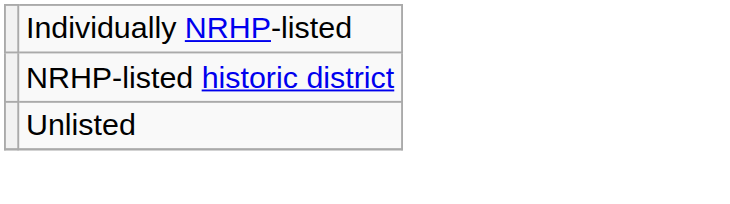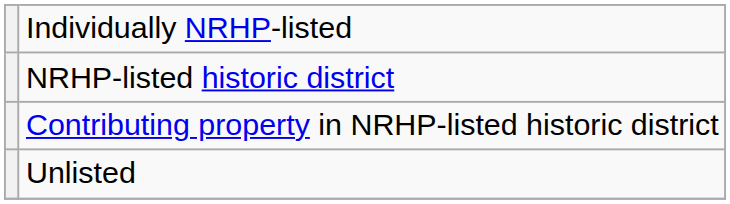+ row: Contributing property in NRHP-listed historic district
